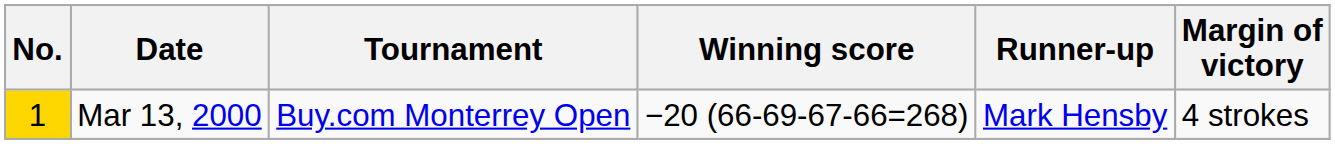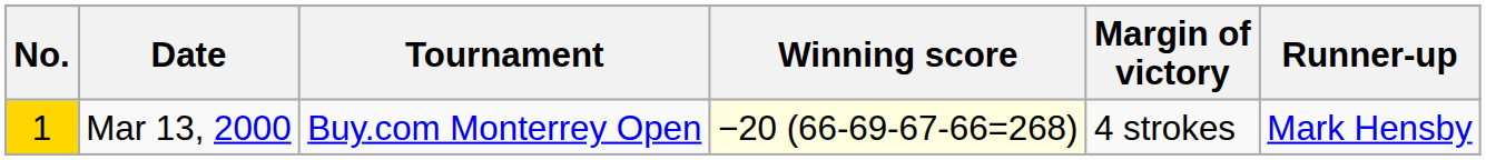columns swapped: Margin of victory <-> Runner-up
Mar 13, 2000 | Winning score: no background -> lightyellow background
